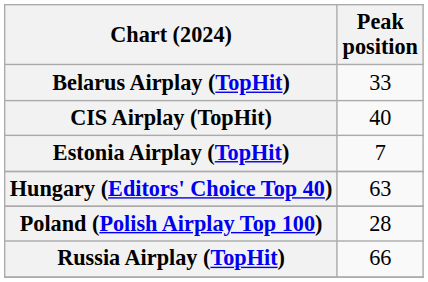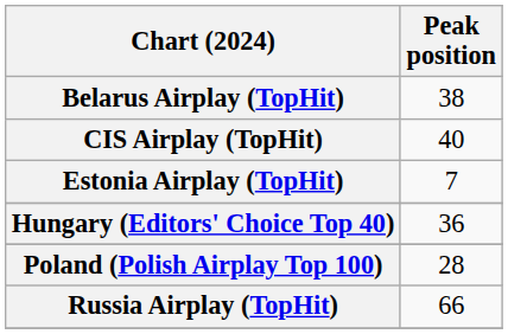Belarus Airplay (TopHit) | Peak position: 33 -> 38
Hungary (Editors' Choice Top 40) | Peak position: 63 -> 36
